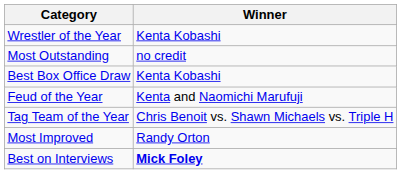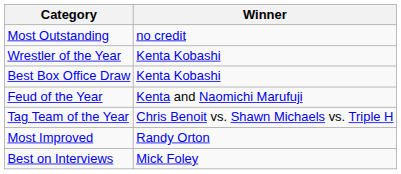rows swapped: Wrestler of the Year <-> Most Outstanding
Best on Interviews | Winner: bold -> normal
